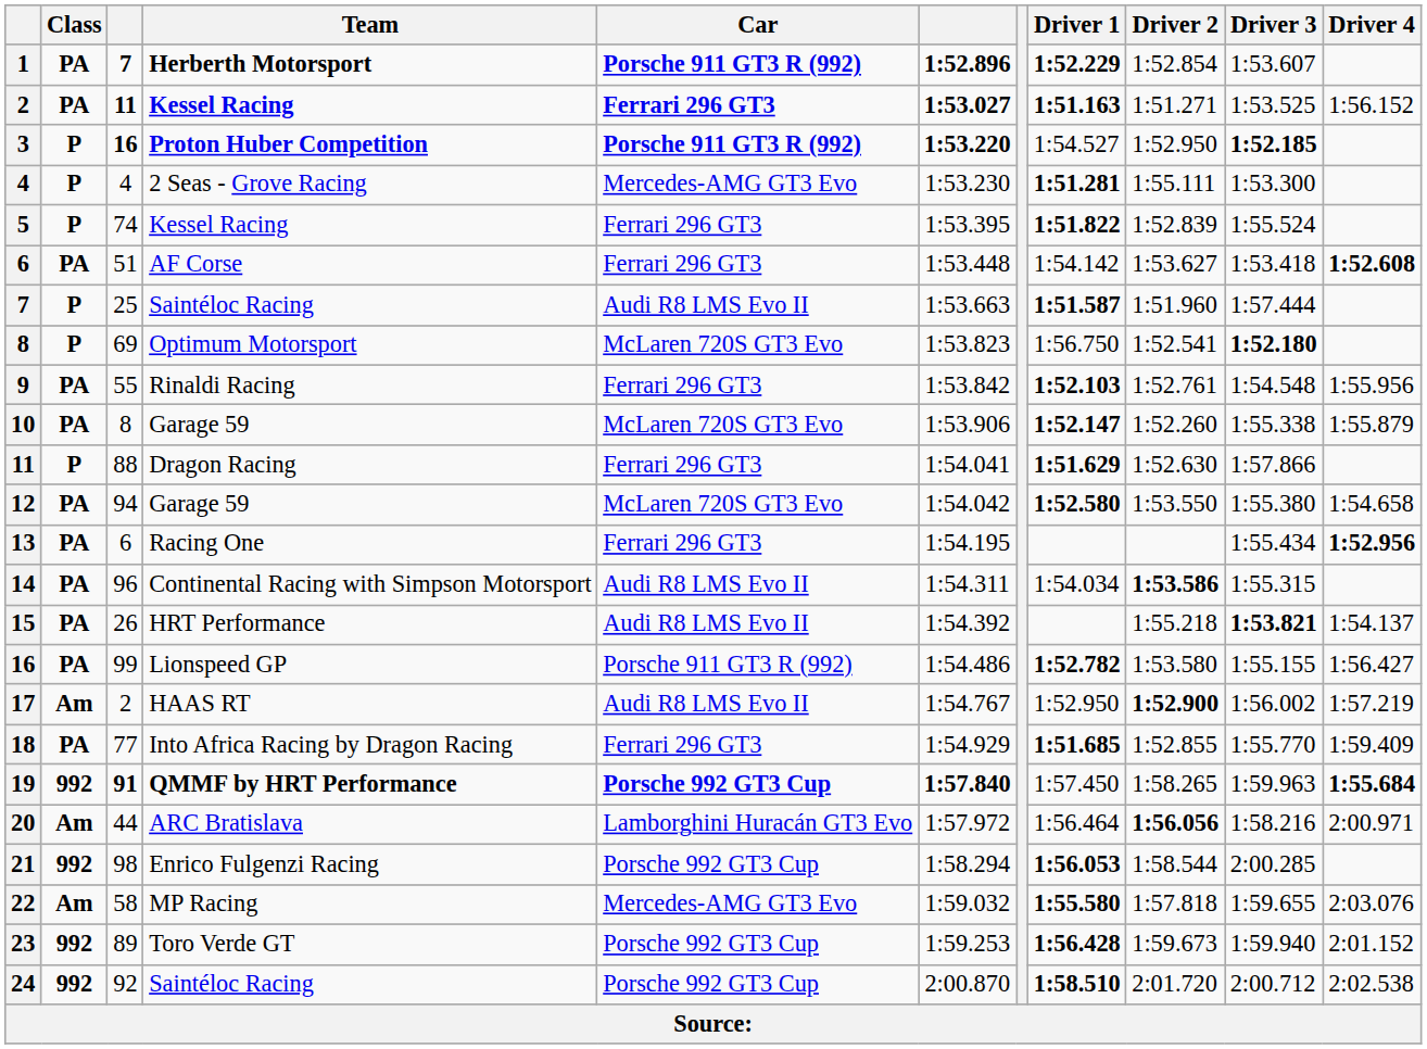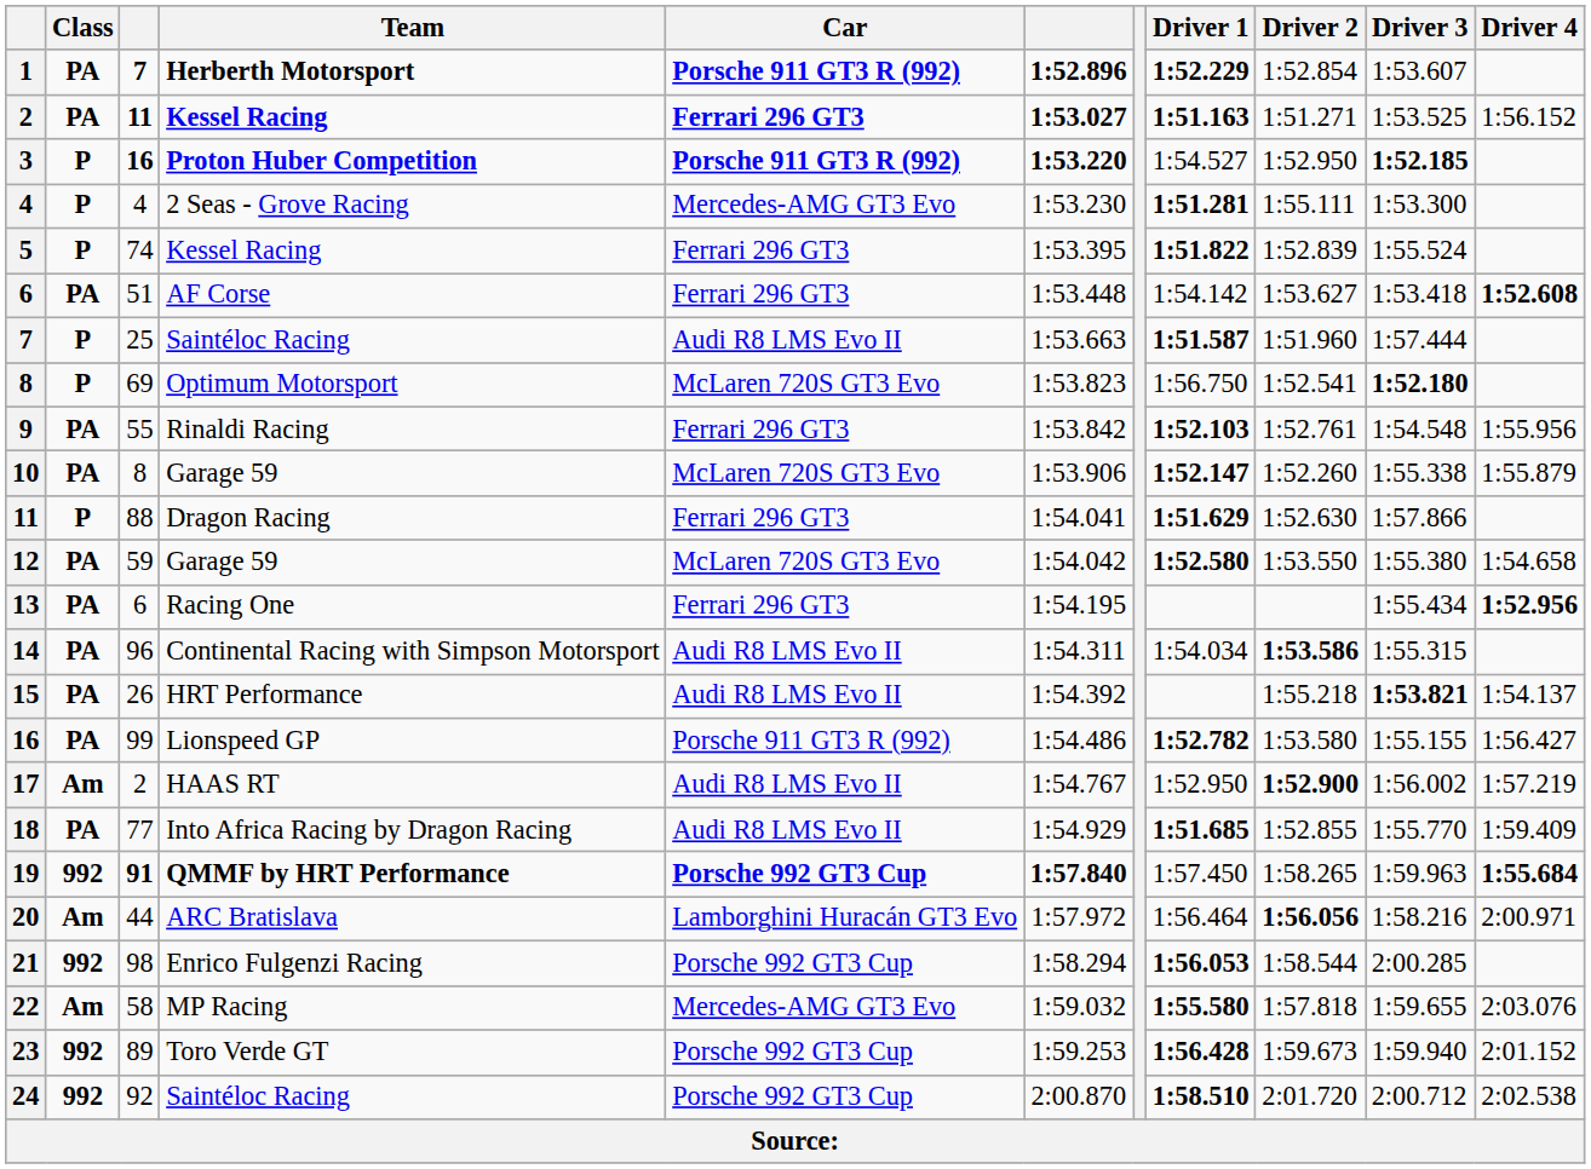12 | column 3: 94 -> 59
18 | Car: Ferrari 296 GT3 -> Audi R8 LMS Evo II
